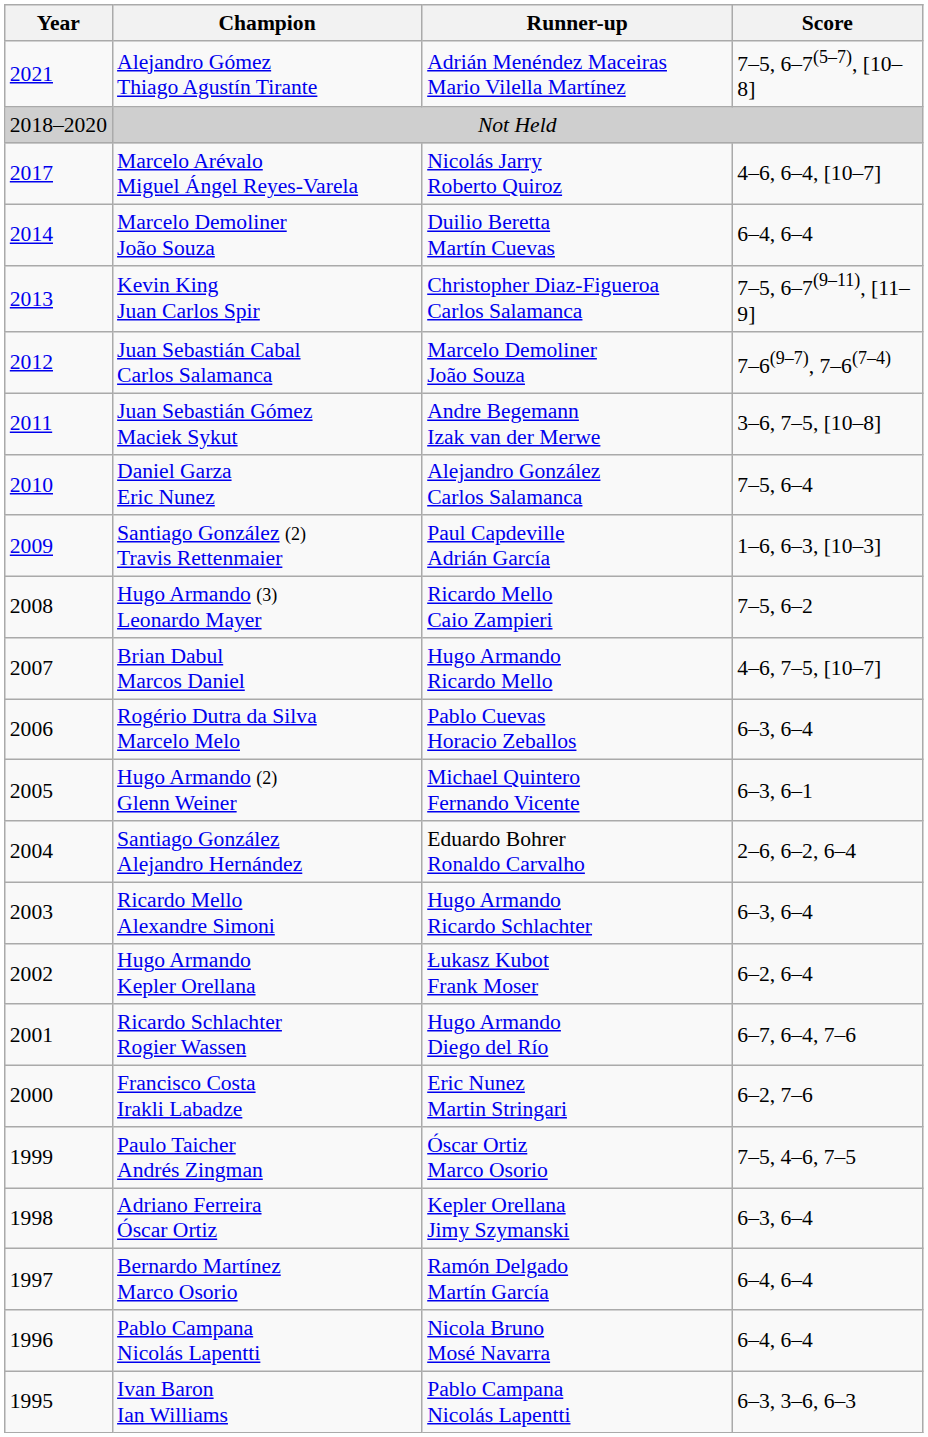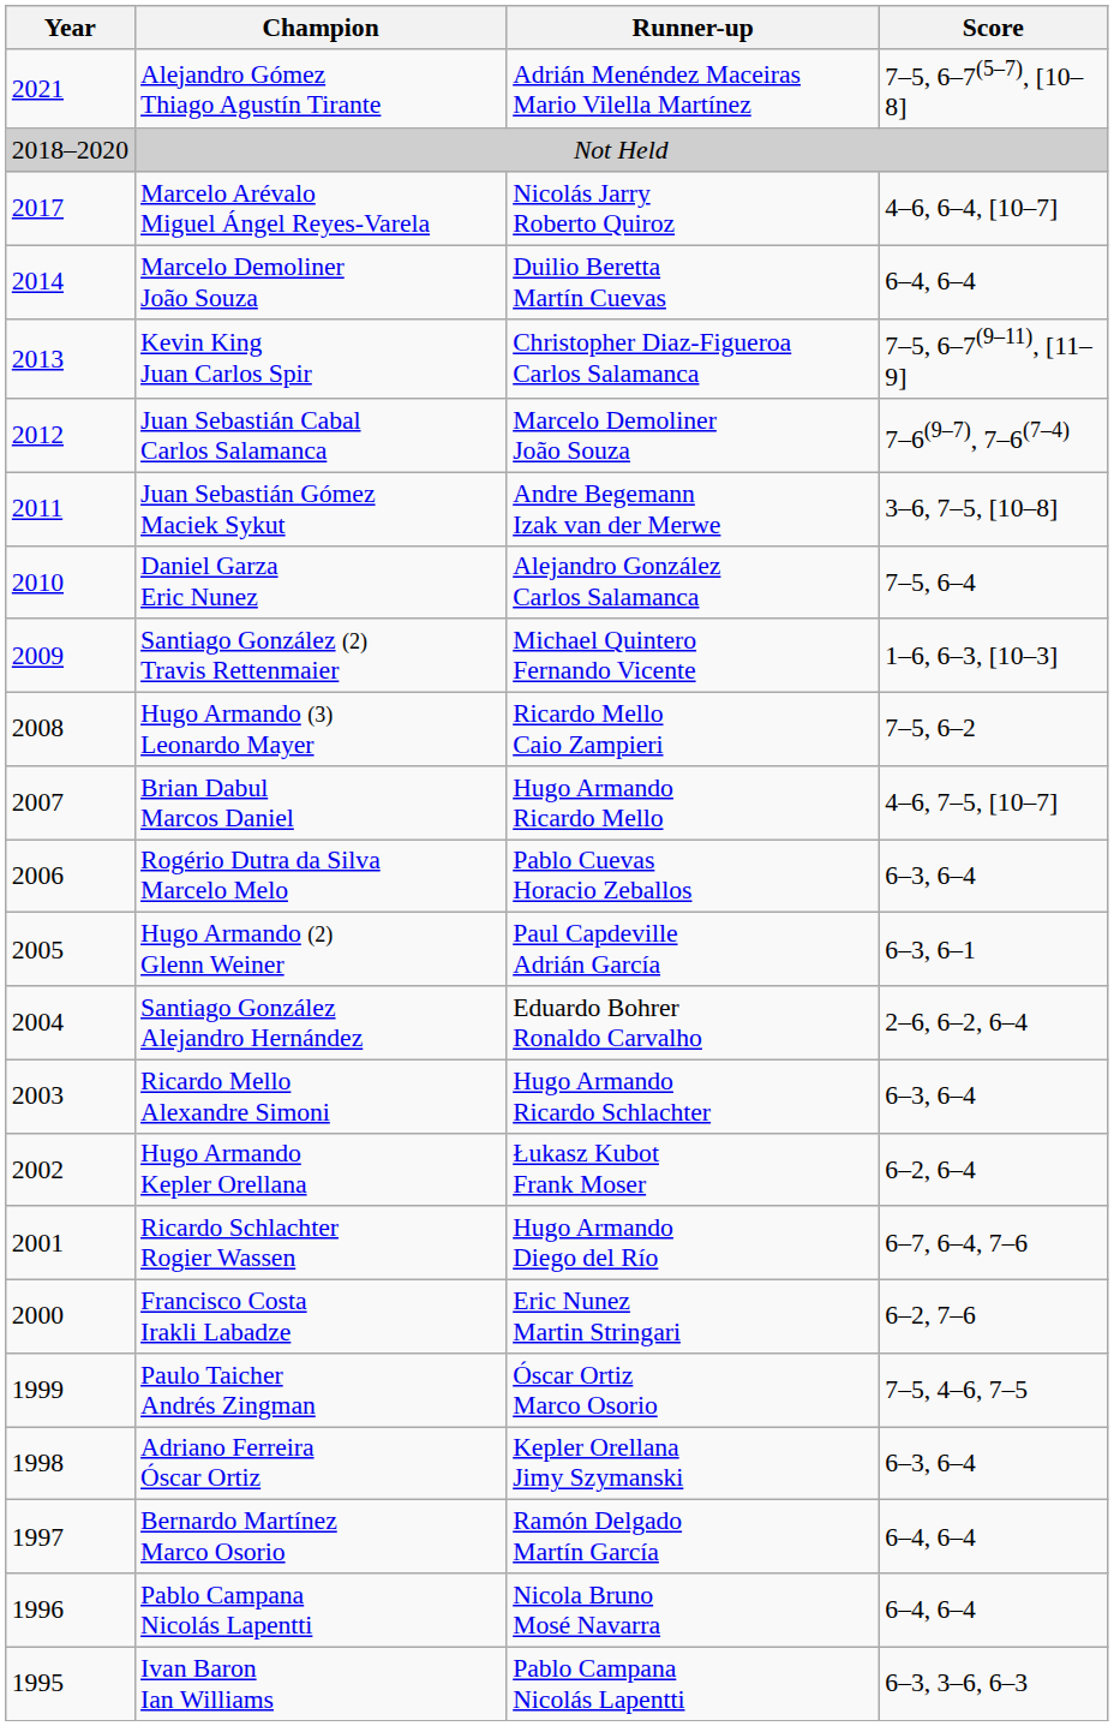Santiago González (2) Travis Rettenmaier | Runner-up: Paul Capdeville Adrián García -> Michael Quintero Fernando Vicente
Hugo Armando (2) Glenn Weiner | Runner-up: Michael Quintero Fernando Vicente -> Paul Capdeville Adrián García
